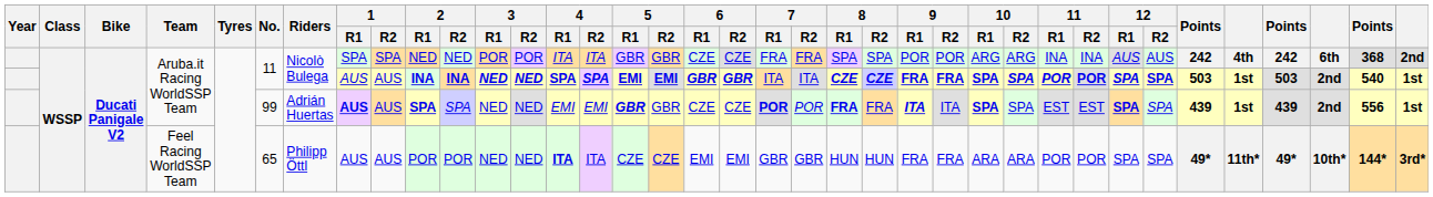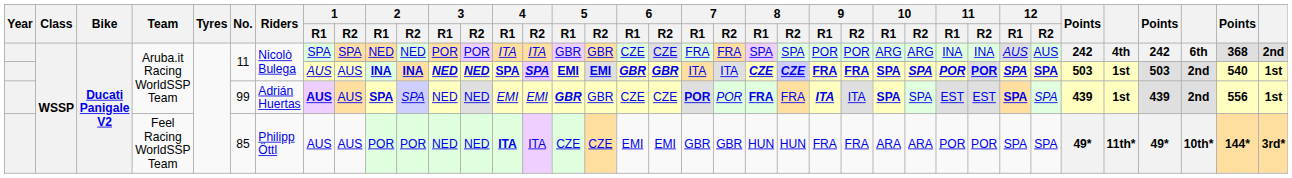Feel Racing WorldSSP Team | No.: 65 -> 85
